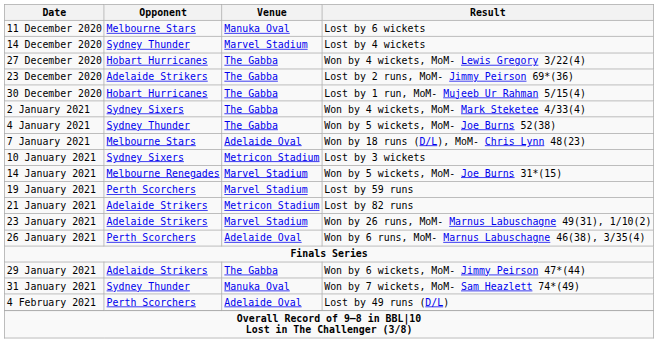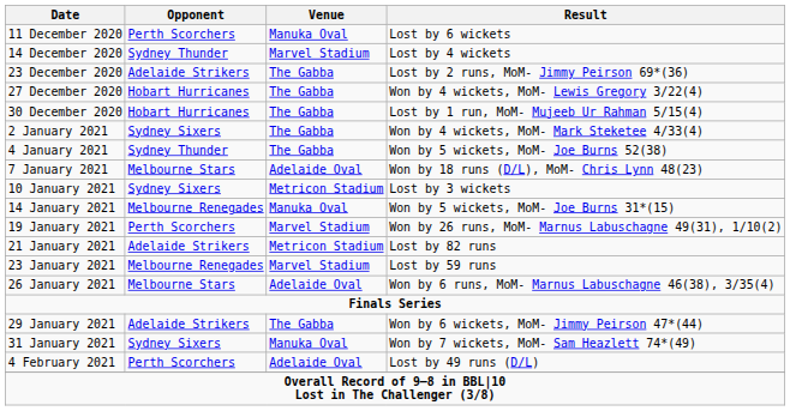11 December 2020 | Opponent: Melbourne Stars -> Perth Scorchers
rows swapped: 23 December 2020 <-> 27 December 2020
14 January 2021 | Venue: Marvel Stadium -> Manuka Oval
19 January 2021 | Result: Lost by 59 runs -> Won by 26 runs, MoM- Marnus Labuschagne 49(31), 1/10(2)
23 January 2021 | Opponent: Adelaide Strikers -> Melbourne Renegades
23 January 2021 | Result: Won by 26 runs, MoM- Marnus Labuschagne 49(31), 1/10(2) -> Lost by 59 runs
26 January 2021 | Opponent: Perth Scorchers -> Melbourne Stars
31 January 2021 | Opponent: Sydney Thunder -> Sydney Sixers
